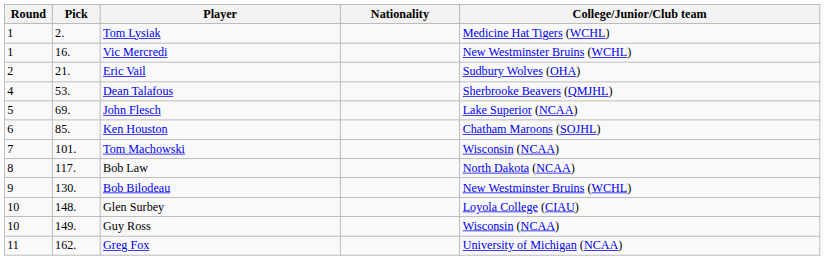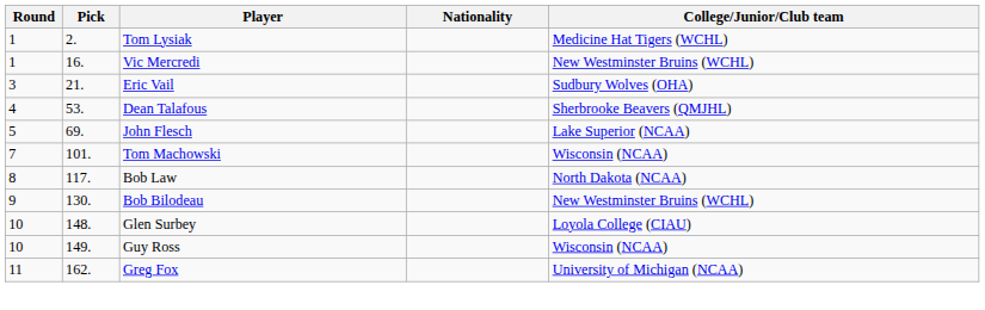Eric Vail | Round: 2 -> 3
- row: 6 | 85. | Ken Houston | Chatham Maroons (SOJHL)
